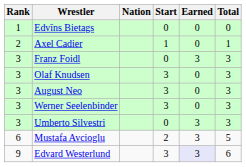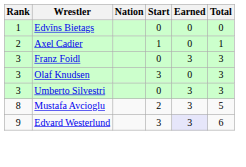- row: 3 | August Neo | 3 | 0 | 3
- row: 3 | Werner Seelenbinder | 3 | 0 | 3
Mustafa Avcioglu | Rank: 6 -> 8
